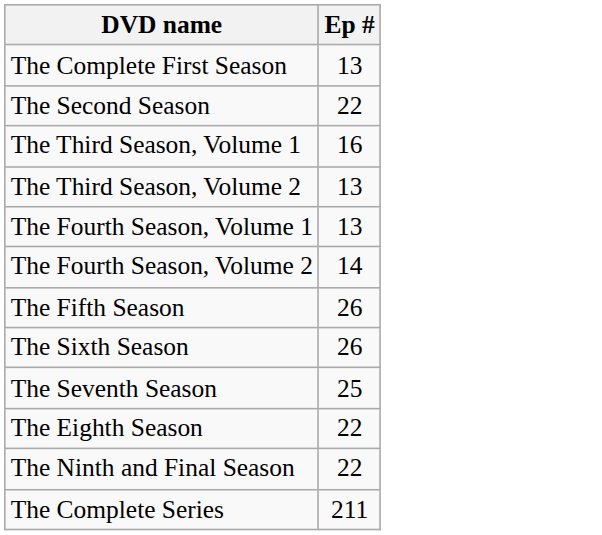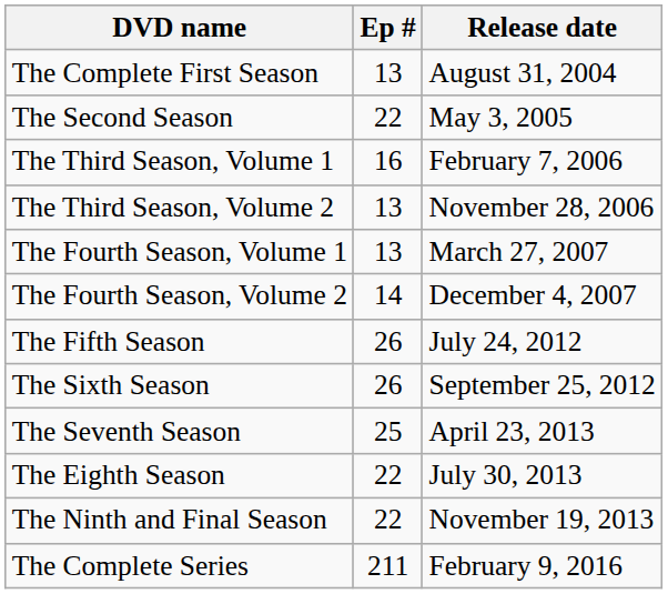+ column: Release date | August 31, 2004 | May 3, 2005 | February 7, 2006 | November 28, 2006 | March 27, 2007 | December 4, 2007 | July 24, 2012 | September 25, 2012 | April 23, 2013 | July 30, 2013 | November 19, 2013 | February 9, 2016
